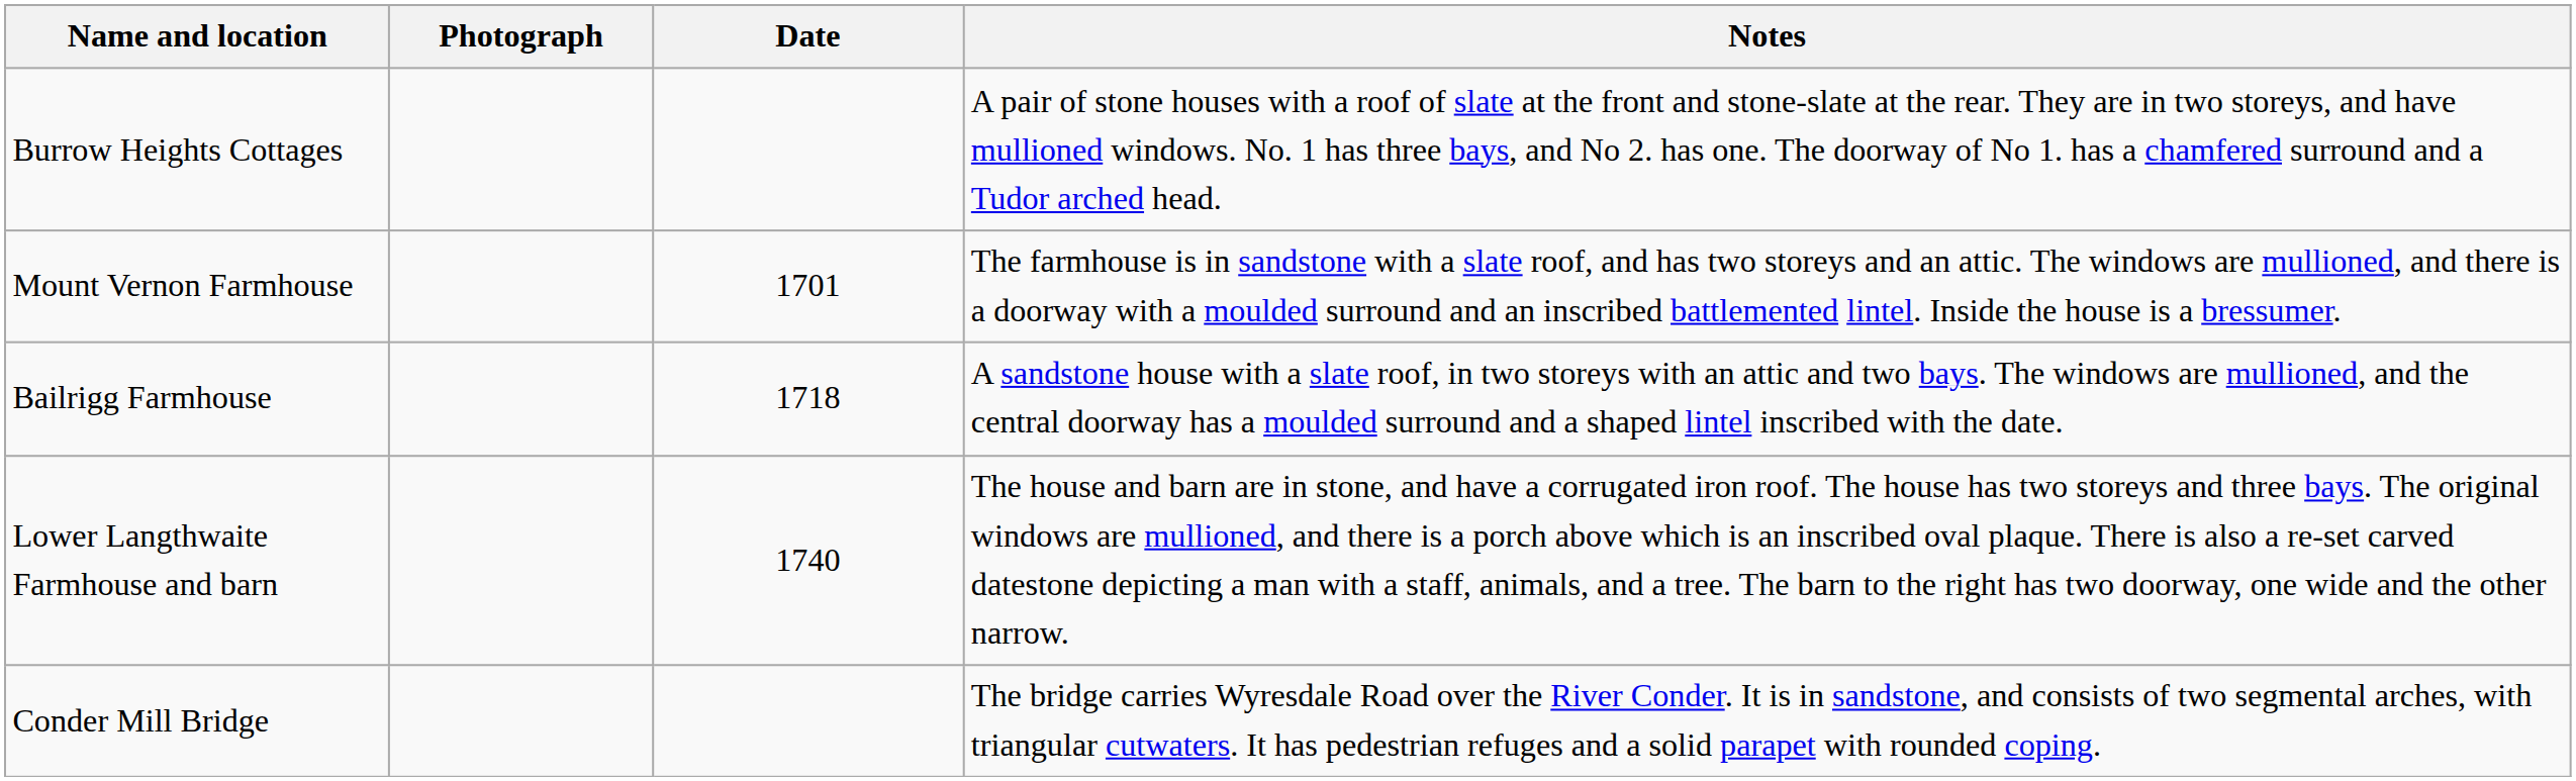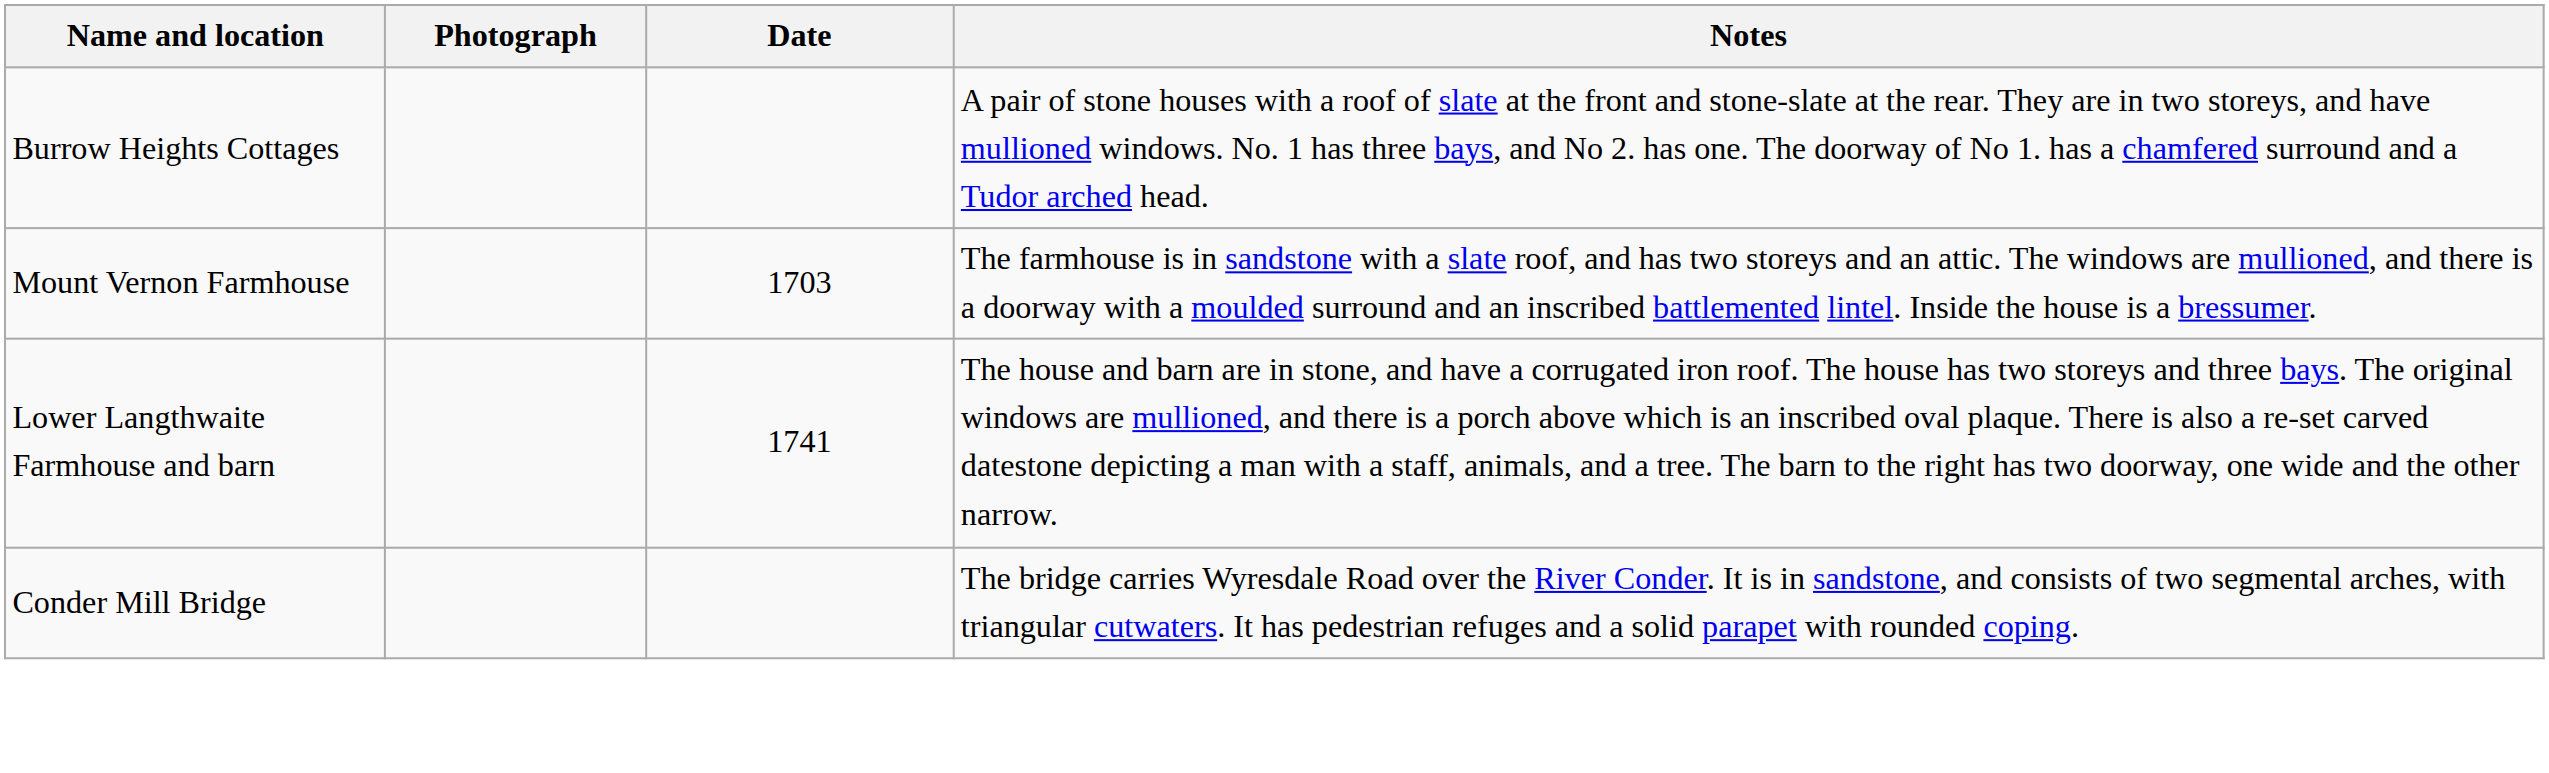Mount Vernon Farmhouse | Date: 1701 -> 1703
- row: Bailrigg Farmhouse | 1718 | A sandstone house with a slate roof, in two storeys with an attic and two bays. The windows are mullioned, and the central doorway has a moulded surround and a shaped lintel inscribed with the date.
Lower Langthwaite Farmhouse and barn | Date: 1740 -> 1741
